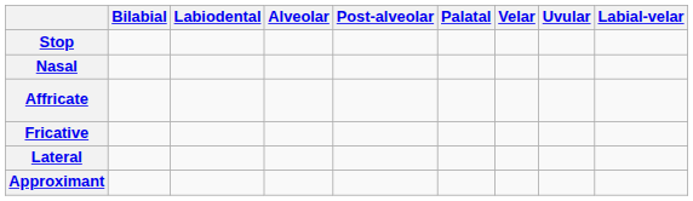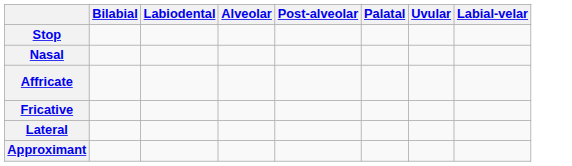- column: Velar
